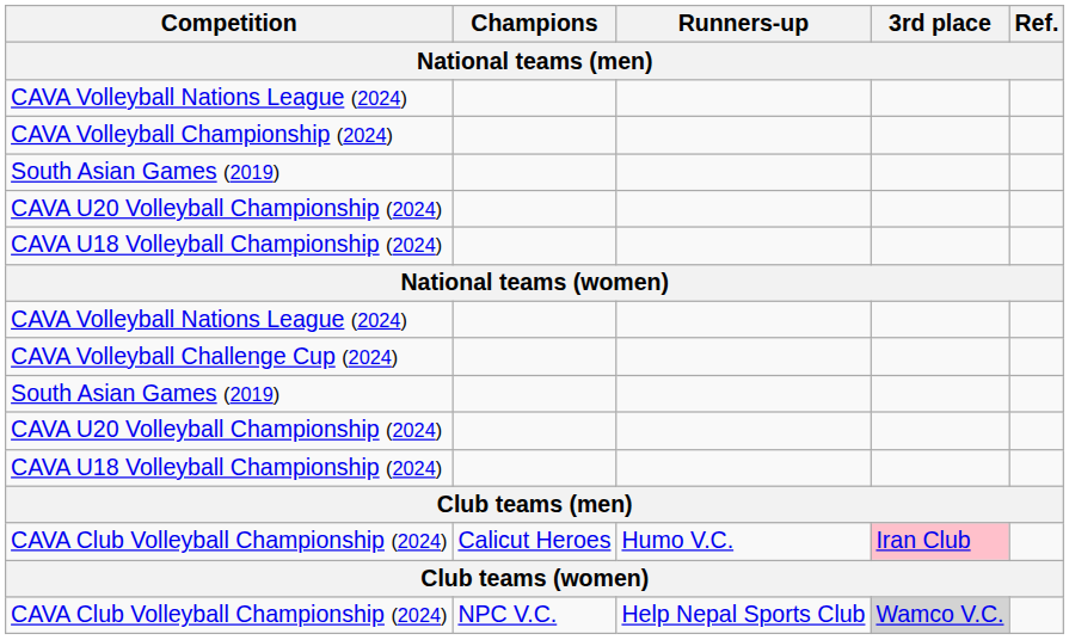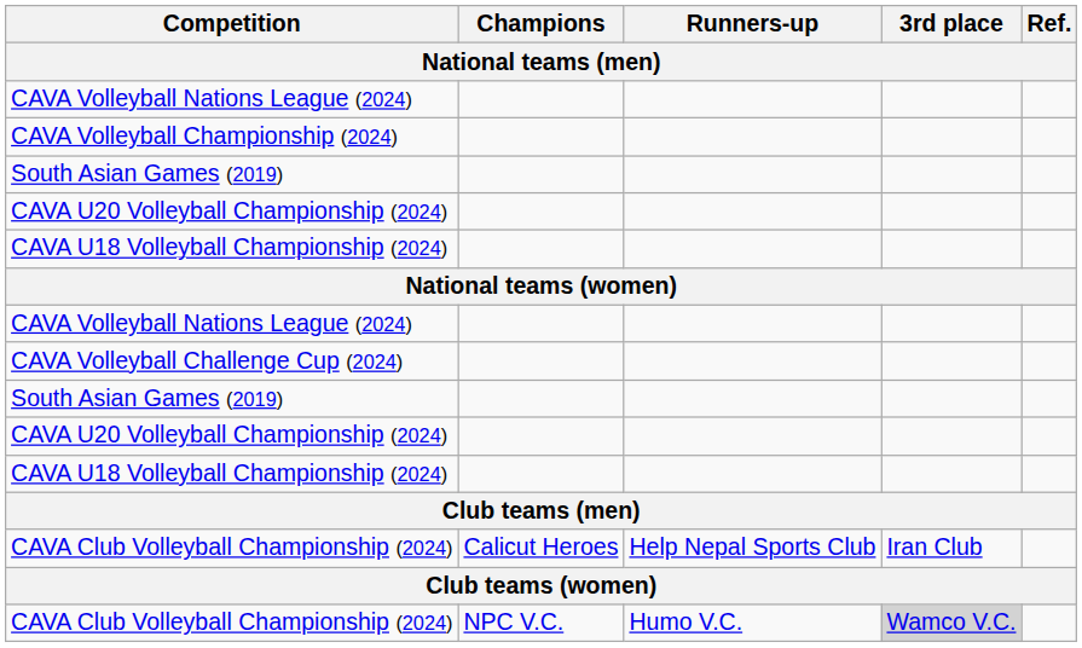CAVA Club Volleyball Championship (2024) / Calicut Heroes | Runners-up: Humo V.C. -> Help Nepal Sports Club
CAVA Club Volleyball Championship (2024) / Calicut Heroes | 3rd place: pink background -> no background
CAVA Club Volleyball Championship (2024) / NPC V.C. | Runners-up: Help Nepal Sports Club -> Humo V.C.
